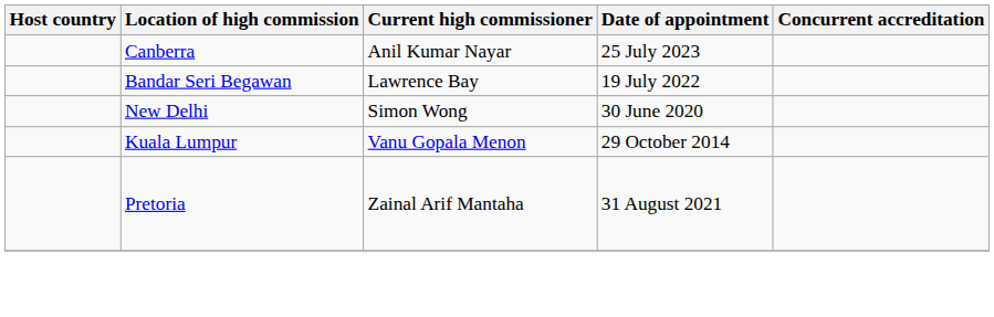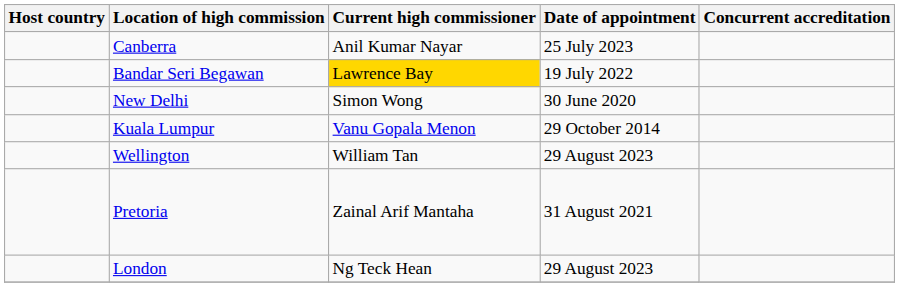Bandar Seri Begawan | Current high commissioner: no background -> gold background
+ row: Wellington | William Tan | 29 August 2023
+ row: London | Ng Teck Hean | 29 August 2023
